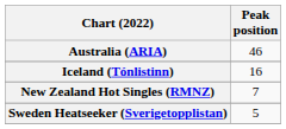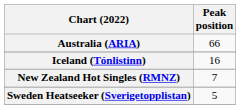Australia (ARIA) | Peak position: 46 -> 66
